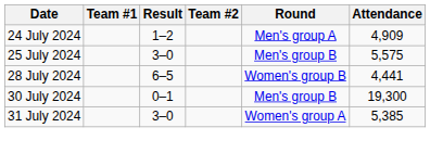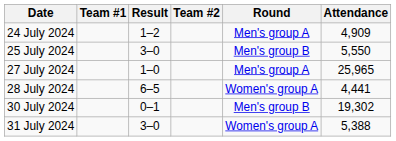25 July 2024 | Attendance: 5,575 -> 5,550
+ row: 27 July 2024 | 1–0 | Men's group A | 25,965
28 July 2024 | Round: Women's group B -> Women's group A
30 July 2024 | Attendance: 19,300 -> 19,302
31 July 2024 | Attendance: 5,385 -> 5,388
